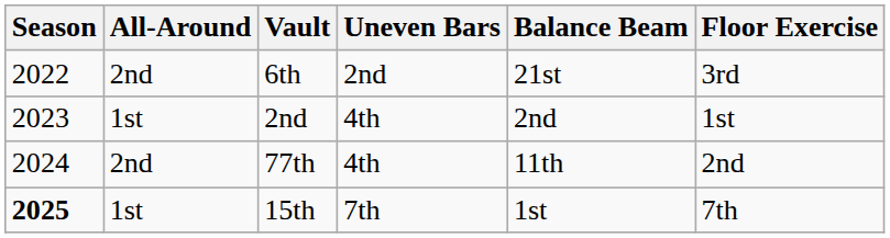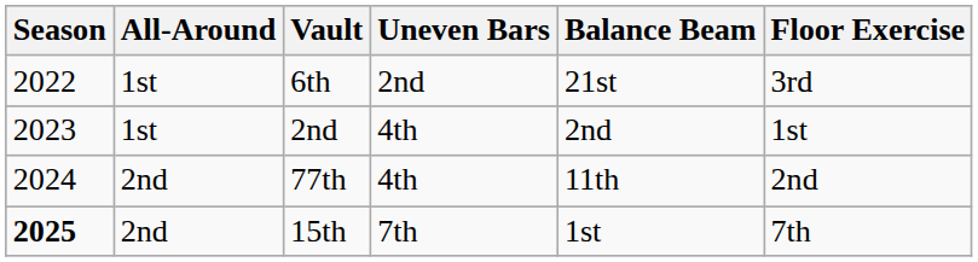6th | All-Around: 2nd -> 1st
15th | All-Around: 1st -> 2nd
